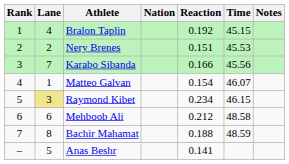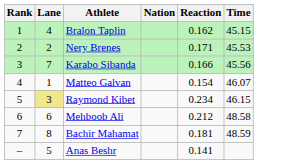- column: Notes
Bralon Taplin | Reaction: 0.192 -> 0.162
Nery Brenes | Reaction: 0.151 -> 0.171
Bachir Mahamat | Reaction: 0.188 -> 0.181
